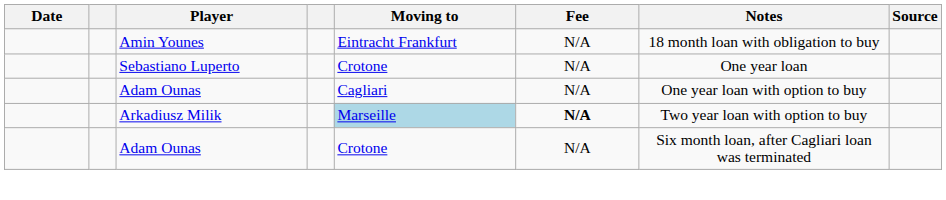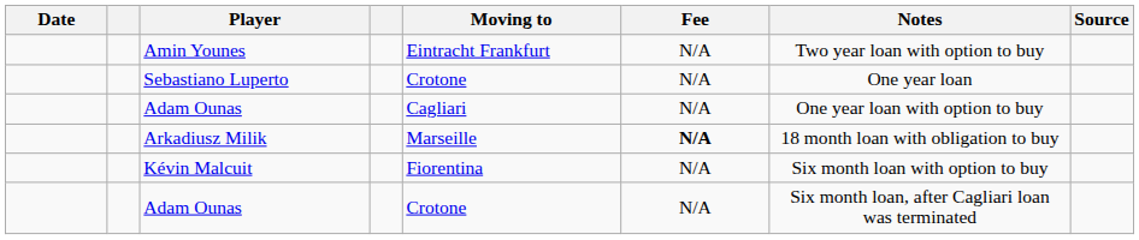Amin Younes | Notes: 18 month loan with obligation to buy -> Two year loan with option to buy
Arkadiusz Milik | Moving to: lightblue background -> no background
Arkadiusz Milik | Notes: Two year loan with option to buy -> 18 month loan with obligation to buy
+ row: Kévin Malcuit | Fiorentina | N/A | Six month loan with option to buy
